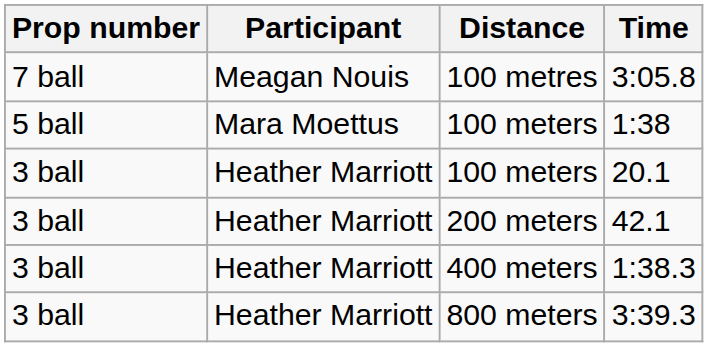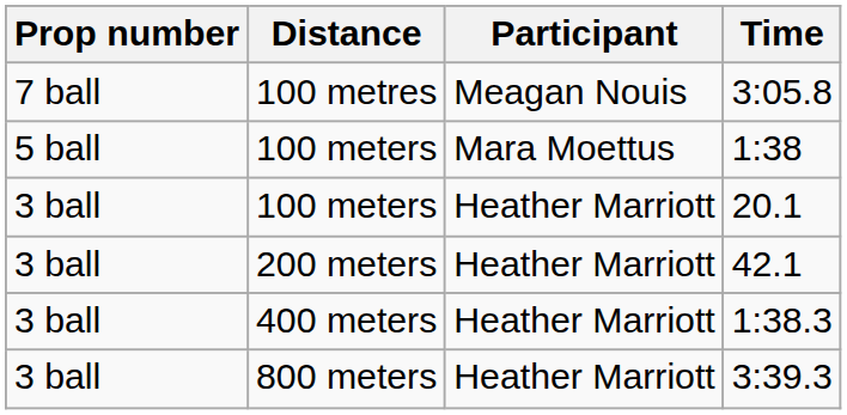columns swapped: Distance <-> Participant
